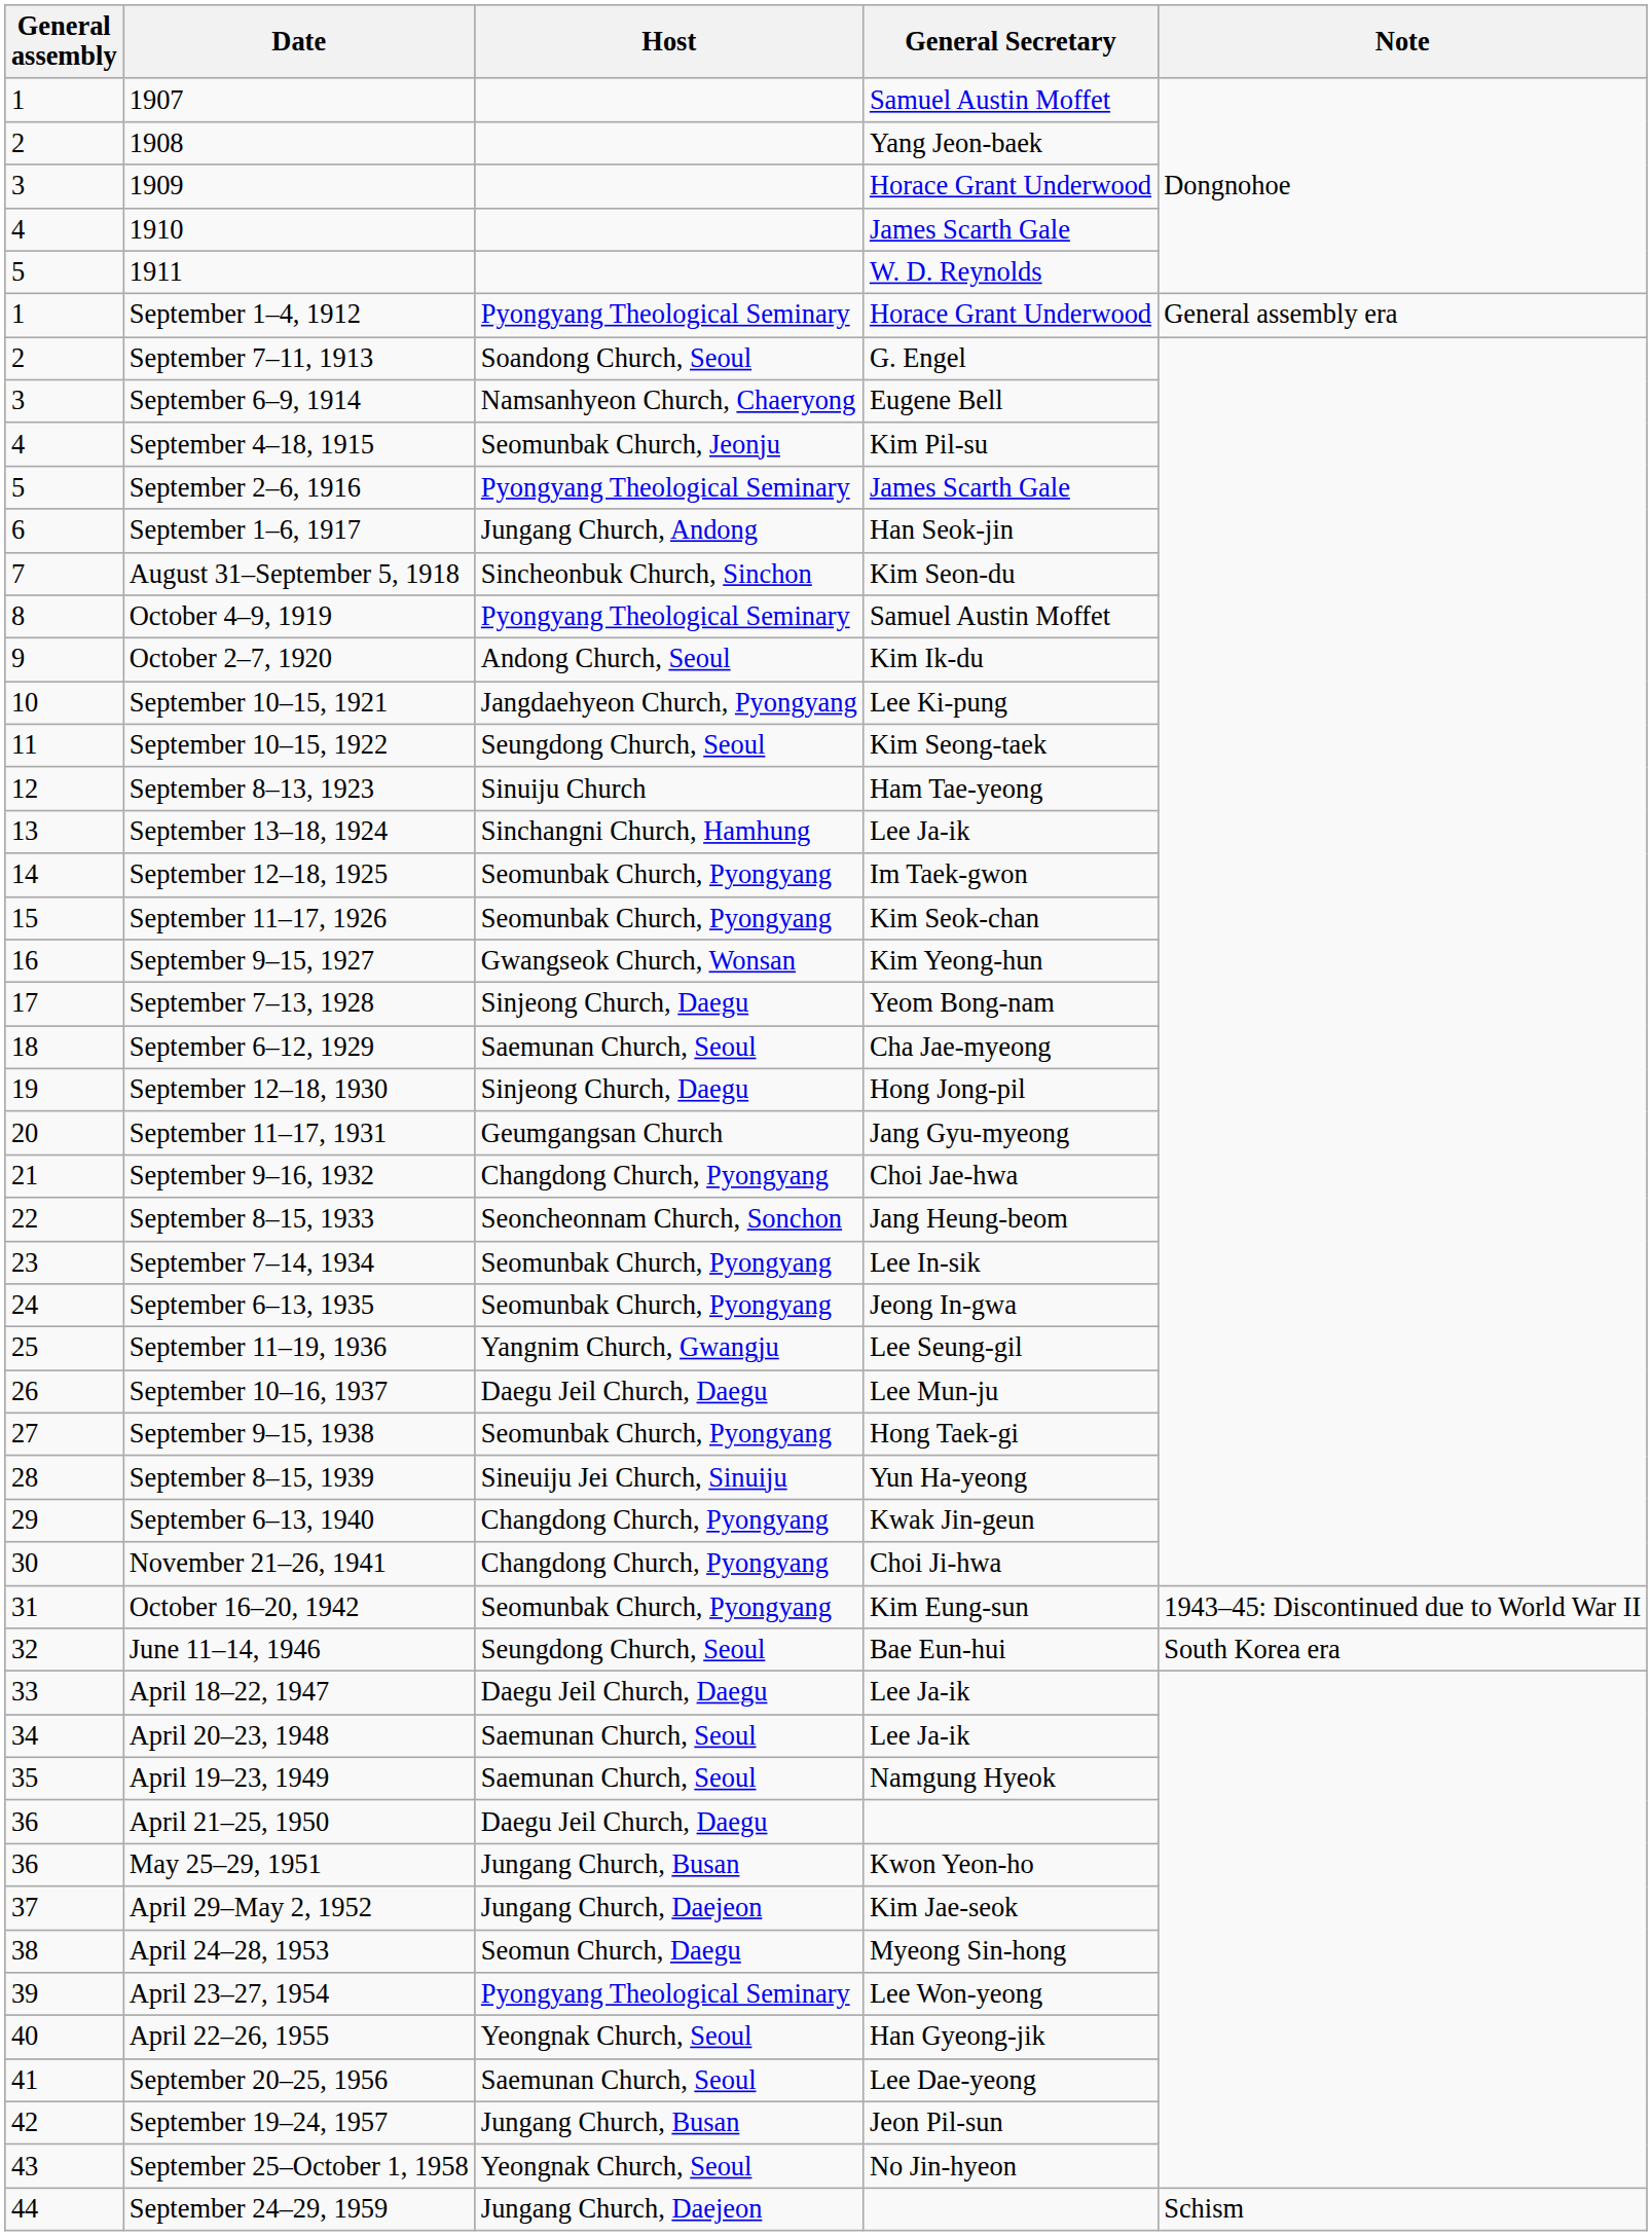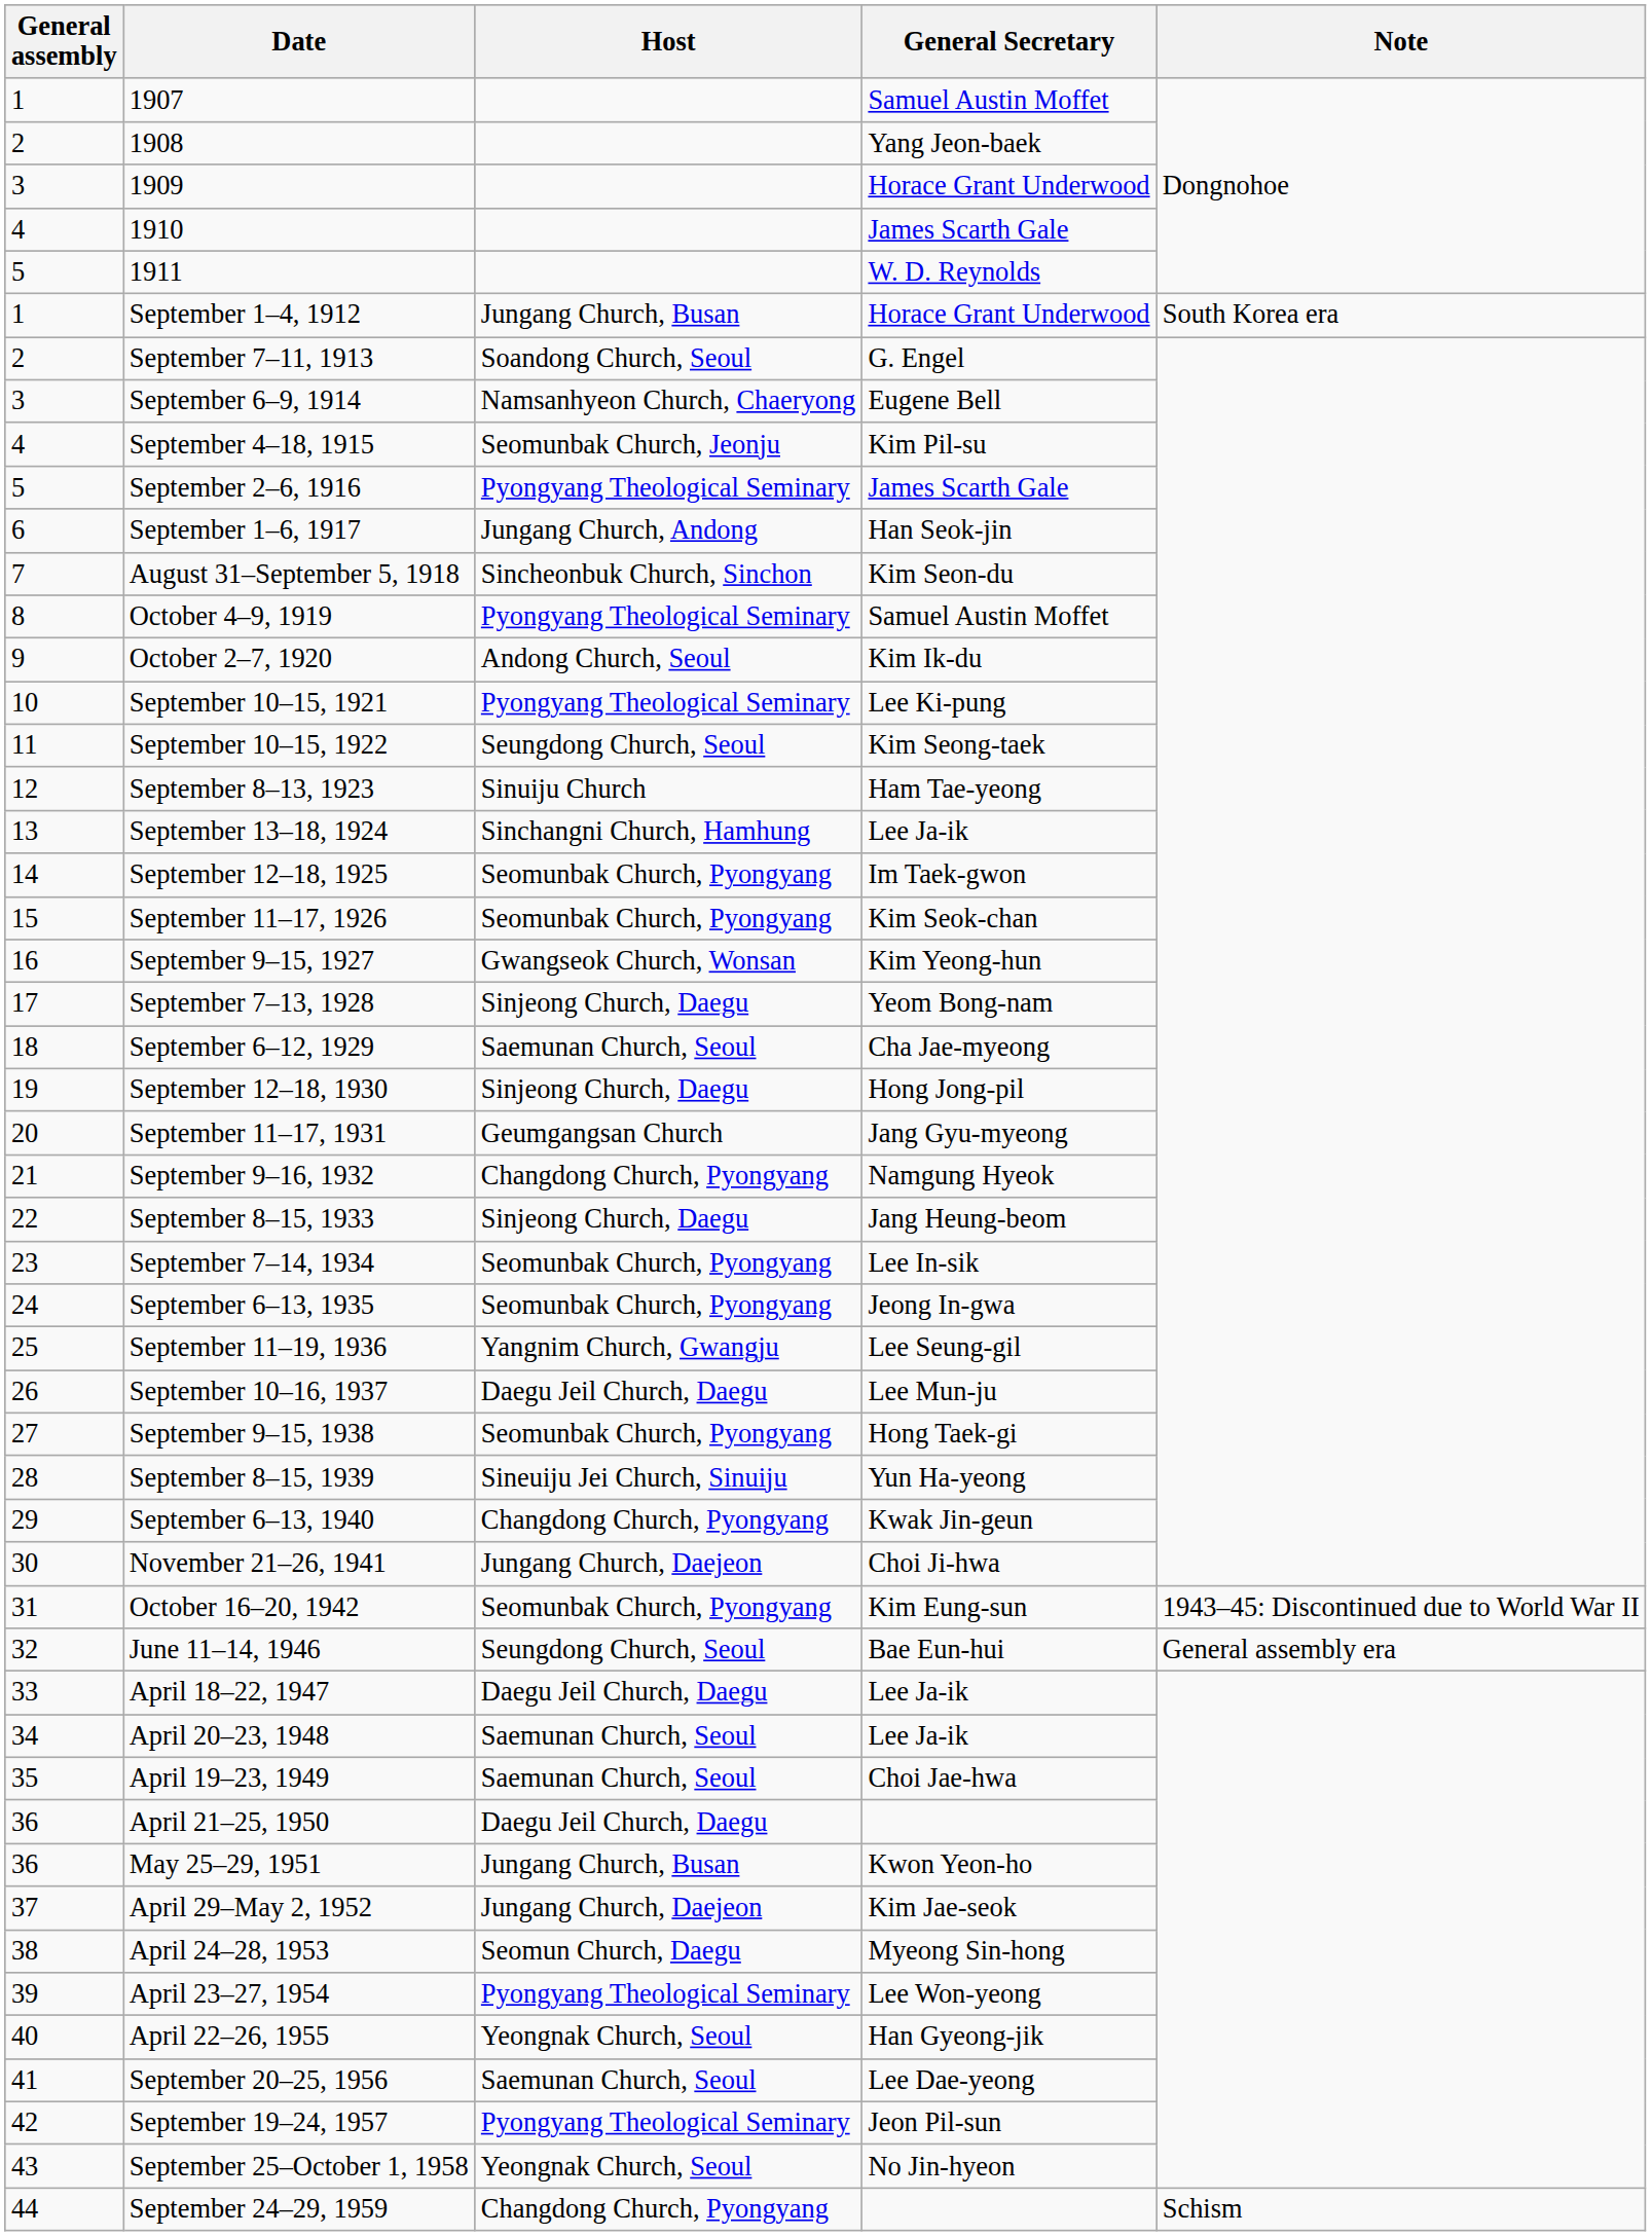September 1–4, 1912 | Host: Pyongyang Theological Seminary -> Jungang Church, Busan
September 1–4, 1912 | Note: General assembly era -> South Korea era
September 10–15, 1921 | Host: Jangdaehyeon Church, Pyongyang -> Pyongyang Theological Seminary
September 9–16, 1932 | General Secretary: Choi Jae-hwa -> Namgung Hyeok
September 8–15, 1933 | Host: Seoncheonnam Church, Sonchon -> Sinjeong Church, Daegu
November 21–26, 1941 | Host: Changdong Church, Pyongyang -> Jungang Church, Daejeon
June 11–14, 1946 | Note: South Korea era -> General assembly era
April 19–23, 1949 | General Secretary: Namgung Hyeok -> Choi Jae-hwa
September 19–24, 1957 | Host: Jungang Church, Busan -> Pyongyang Theological Seminary
September 24–29, 1959 | Host: Jungang Church, Daejeon -> Changdong Church, Pyongyang
